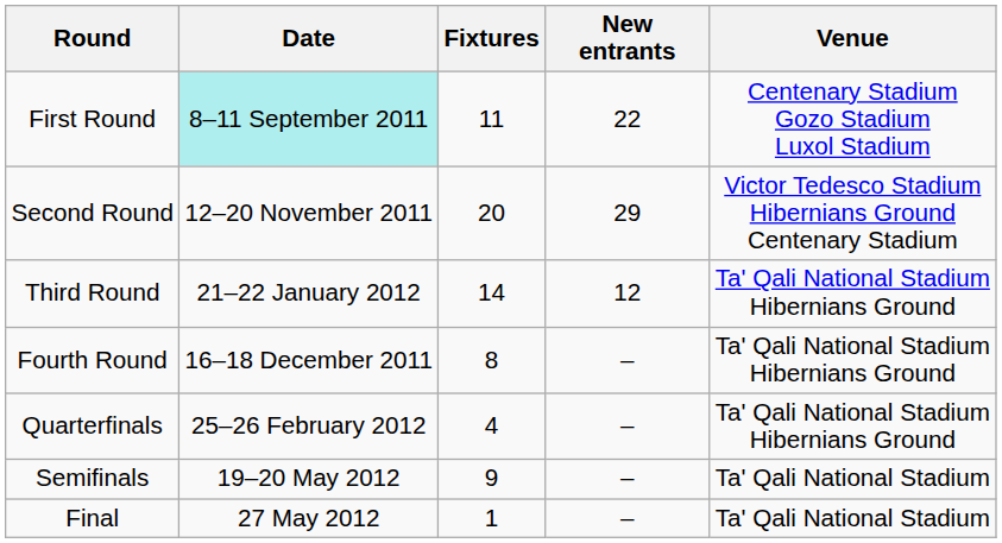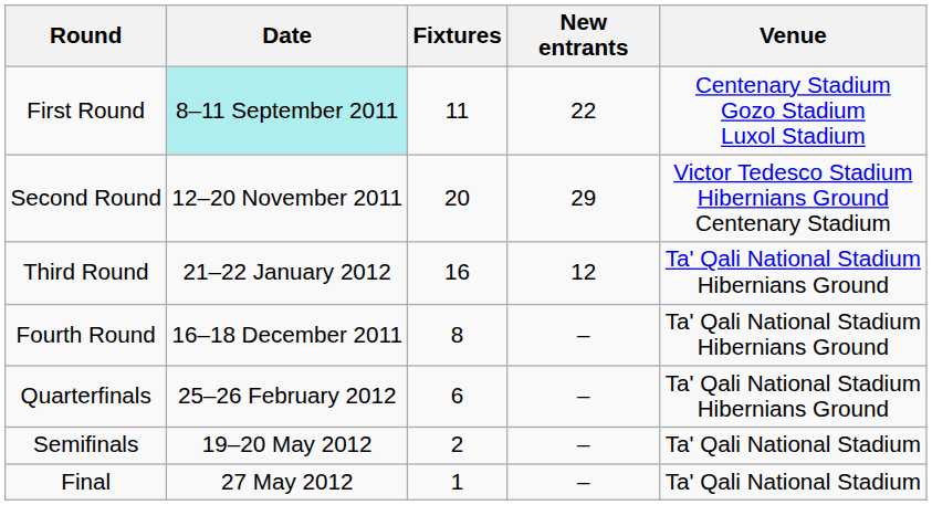Third Round | Fixtures: 14 -> 16
Quarterfinals | Fixtures: 4 -> 6
Semifinals | Fixtures: 9 -> 2
